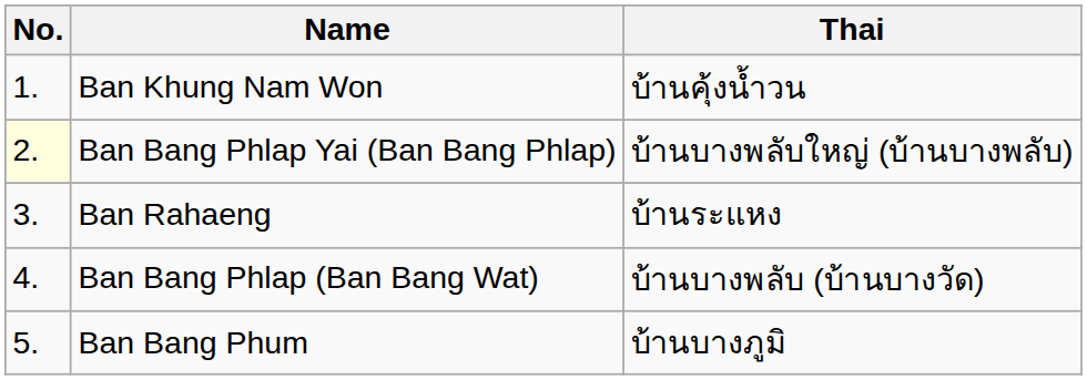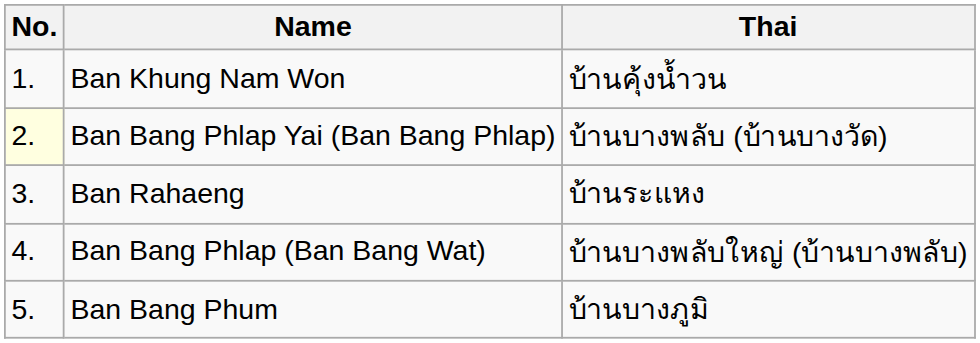Ban Bang Phlap Yai (Ban Bang Phlap) | Thai: บ้านบางพลับใหญ่ (บ้านบางพลับ) -> บ้านบางพลับ (บ้านบางวัด)
Ban Bang Phlap (Ban Bang Wat) | Thai: บ้านบางพลับ (บ้านบางวัด) -> บ้านบางพลับใหญ่ (บ้านบางพลับ)
